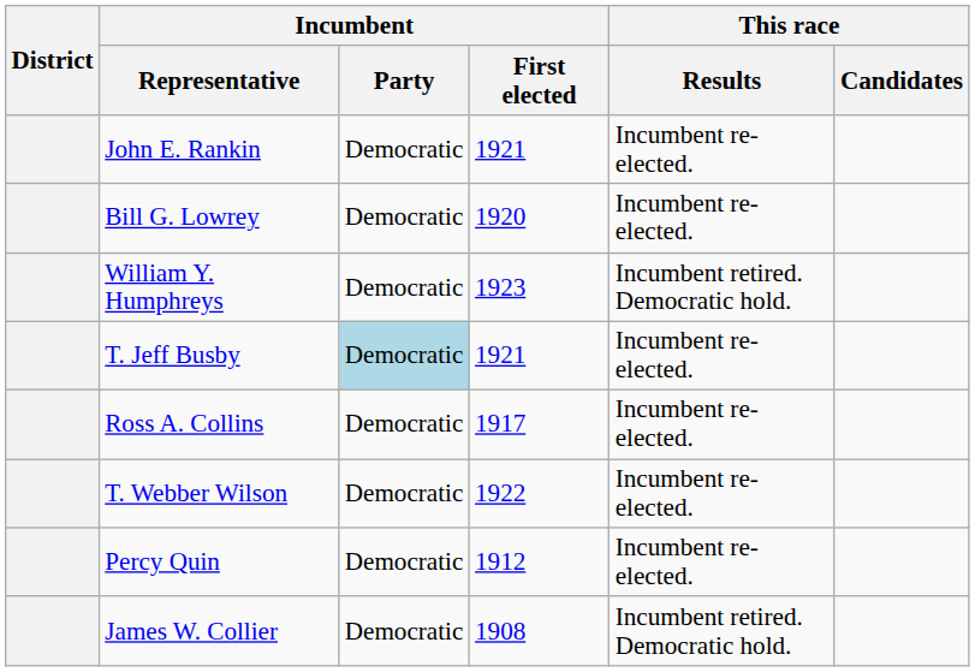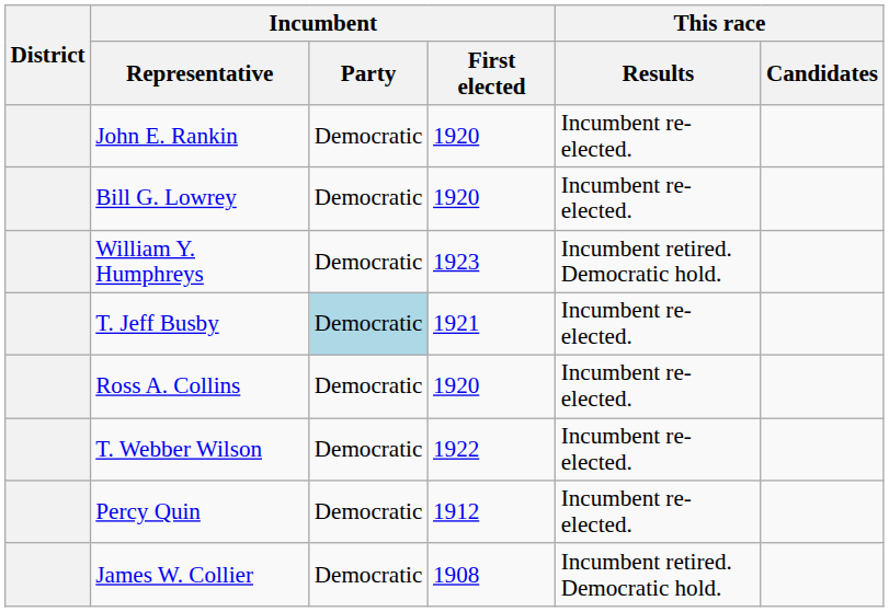John E. Rankin | Incumbent / First elected: 1921 -> 1920
Ross A. Collins | Incumbent / First elected: 1917 -> 1920
